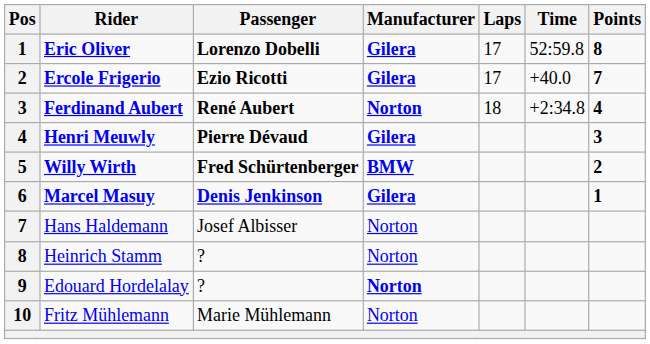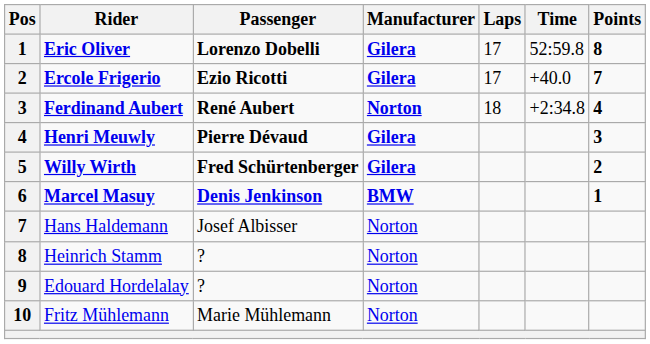Willy Wirth | Manufacturer: BMW -> Gilera
Marcel Masuy | Manufacturer: Gilera -> BMW
Edouard Hordelalay | Manufacturer: bold -> normal
